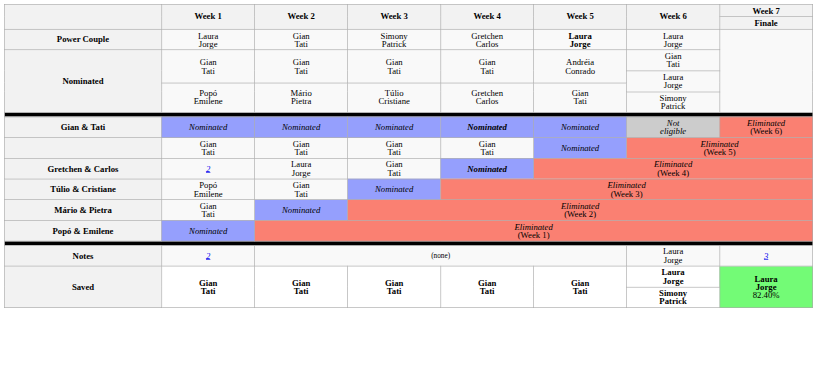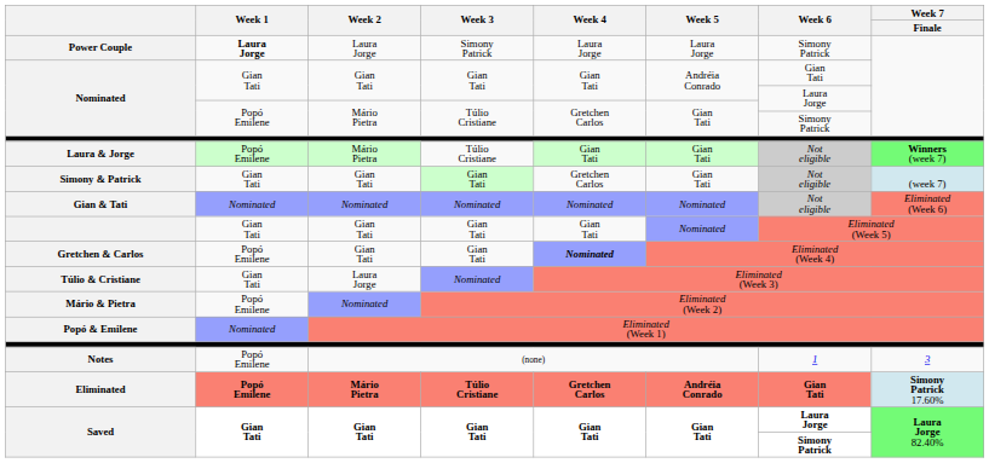Power Couple | Week 1: normal -> bold
Power Couple | Week 2: Gian Tati -> Laura Jorge
Power Couple | Week 4: Gretchen Carlos -> Laura Jorge
Power Couple | Week 5: bold -> normal
Power Couple | Week 6: Laura Jorge -> Simony Patrick
+ row: Laura & Jorge | Popó Emilene | Mário Pietra | Túlio Cristiane | Gian Tati | Gian Tati | Not eligible | Winners (week 7)
+ row: Simony & Patrick | Gian Tati | Gian Tati | Gian Tati | Gretchen Carlos | Gian Tati | Not eligible | (week 7)
Gian & Tati | Week 4: bold -> normal
Gretchen & Carlos | Week 1: 2 -> Popó Emilene
Gretchen & Carlos | Week 2: Laura Jorge -> Gian Tati
Túlio & Cristiane | Week 1: Popó Emilene -> Gian Tati
Túlio & Cristiane | Week 2: Gian Tati -> Laura Jorge
Mário & Pietra | Week 1: Gian Tati -> Popó Emilene
Notes | Week 1: 2 -> Popó Emilene
Notes | Week 6: Laura Jorge -> 1
+ row: Eliminated | Popó Emilene | Mário Pietra | Túlio Cristiane | Gretchen Carlos | Andréia Conrado | Gian Tati | Simony Patrick 17.60%
